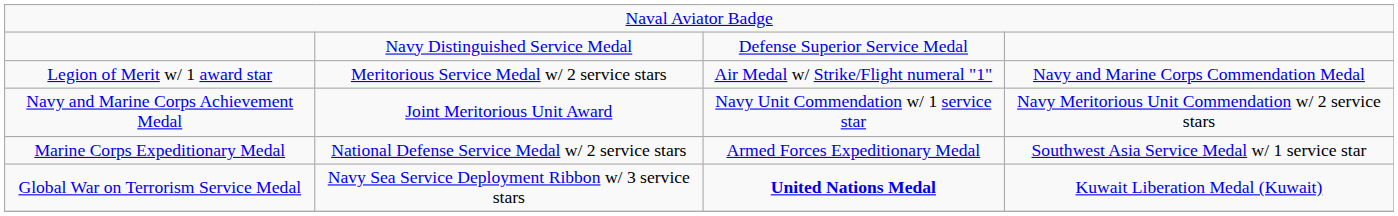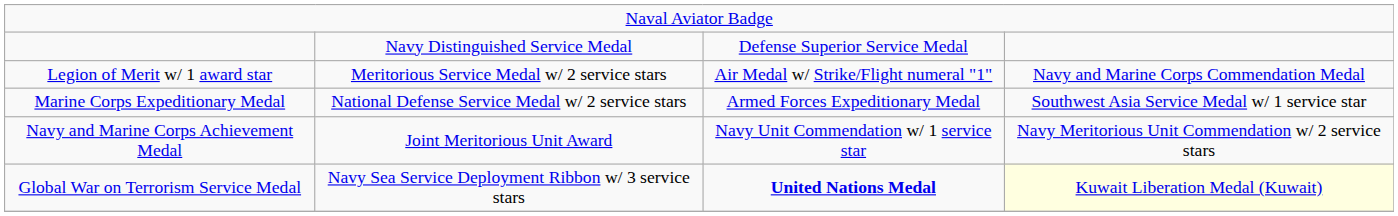rows swapped: Navy and Marine Corps Achievement Medal <-> Marine Corps Expeditionary Medal
Global War on Terrorism Service Medal | column 4: no background -> lightyellow background
